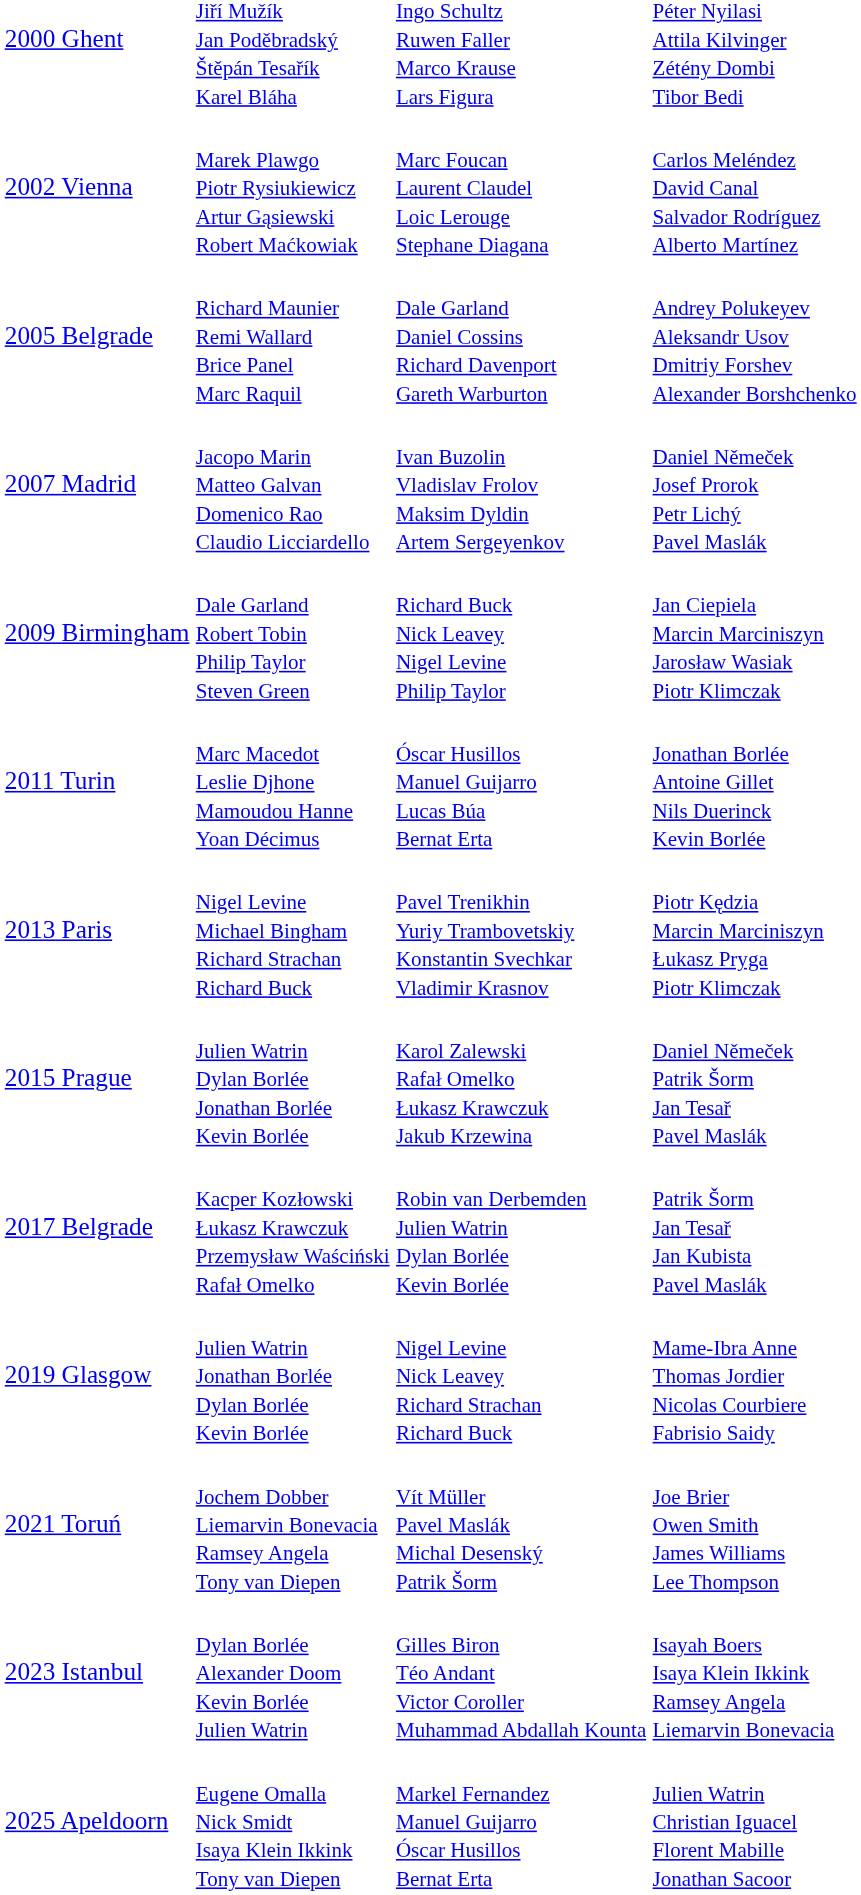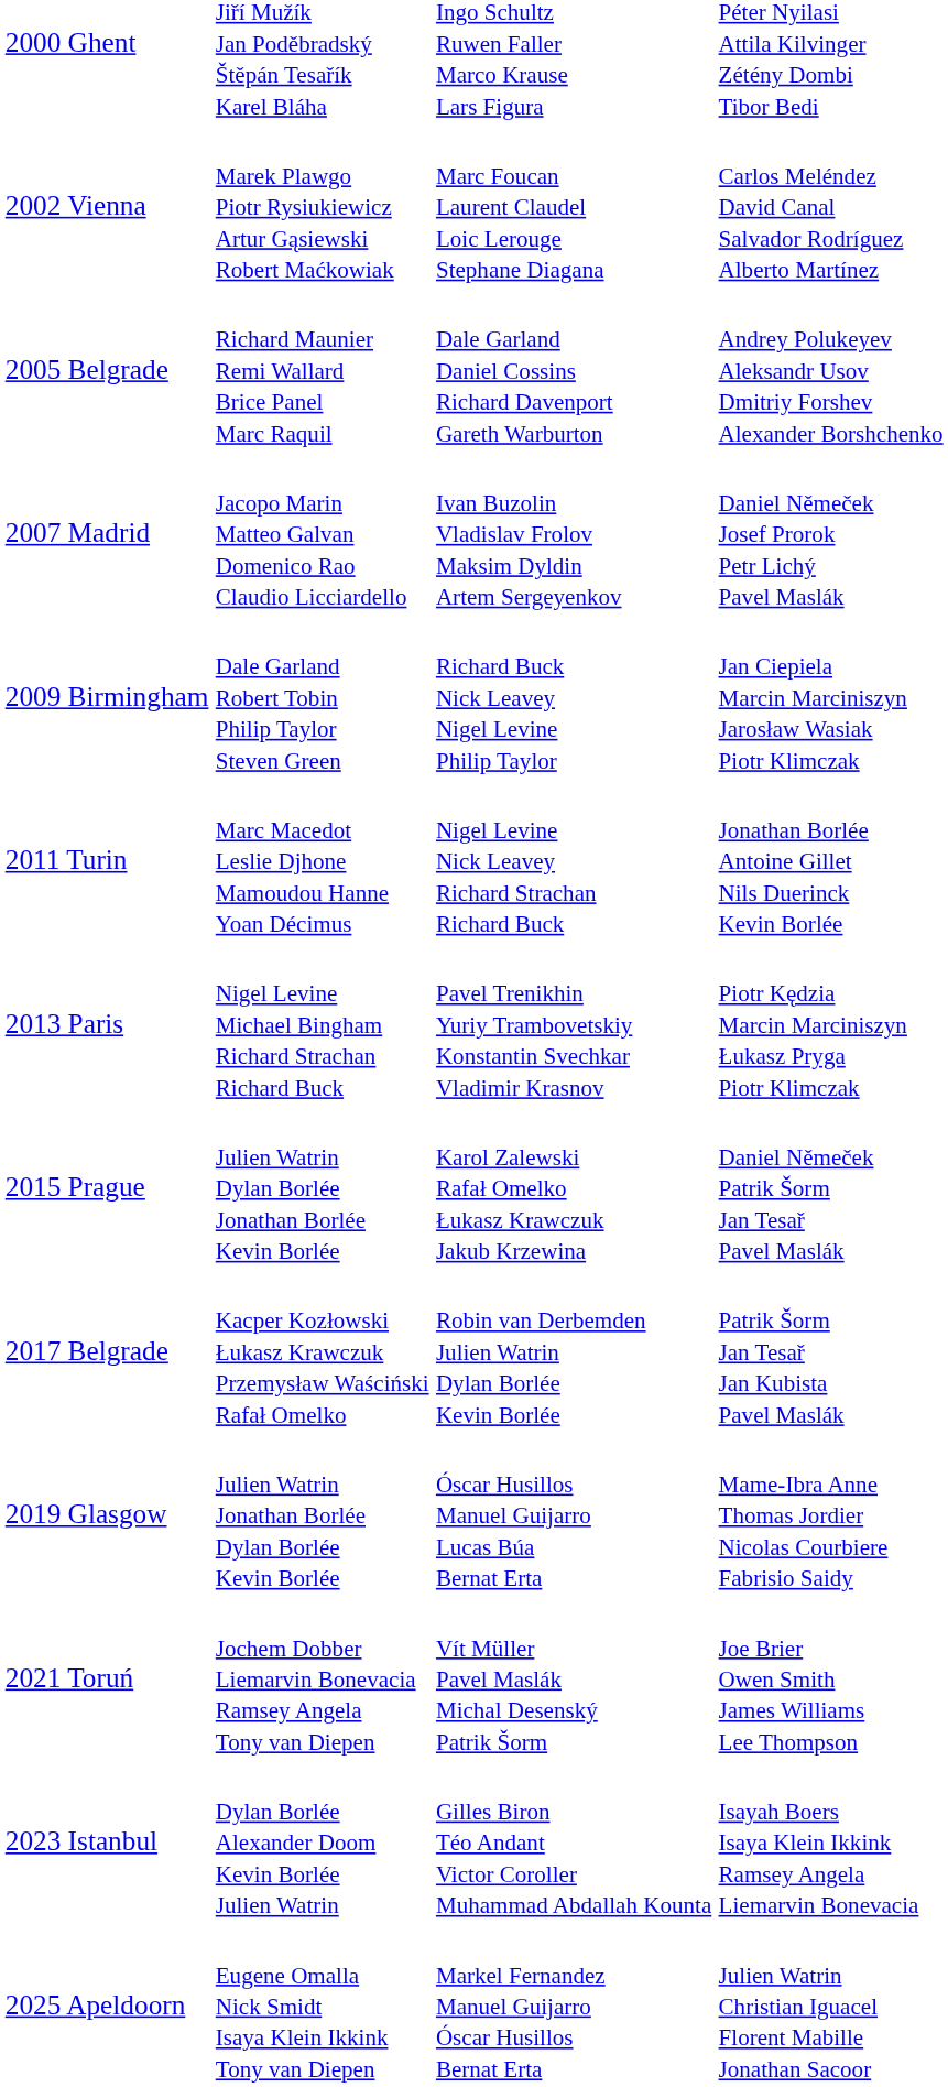2011 Turin | column 3: Óscar Husillos Manuel Guijarro Lucas Búa Bernat Erta -> Nigel Levine Nick Leavey Richard Strachan Richard Buck
2019 Glasgow | column 3: Nigel Levine Nick Leavey Richard Strachan Richard Buck -> Óscar Husillos Manuel Guijarro Lucas Búa Bernat Erta
